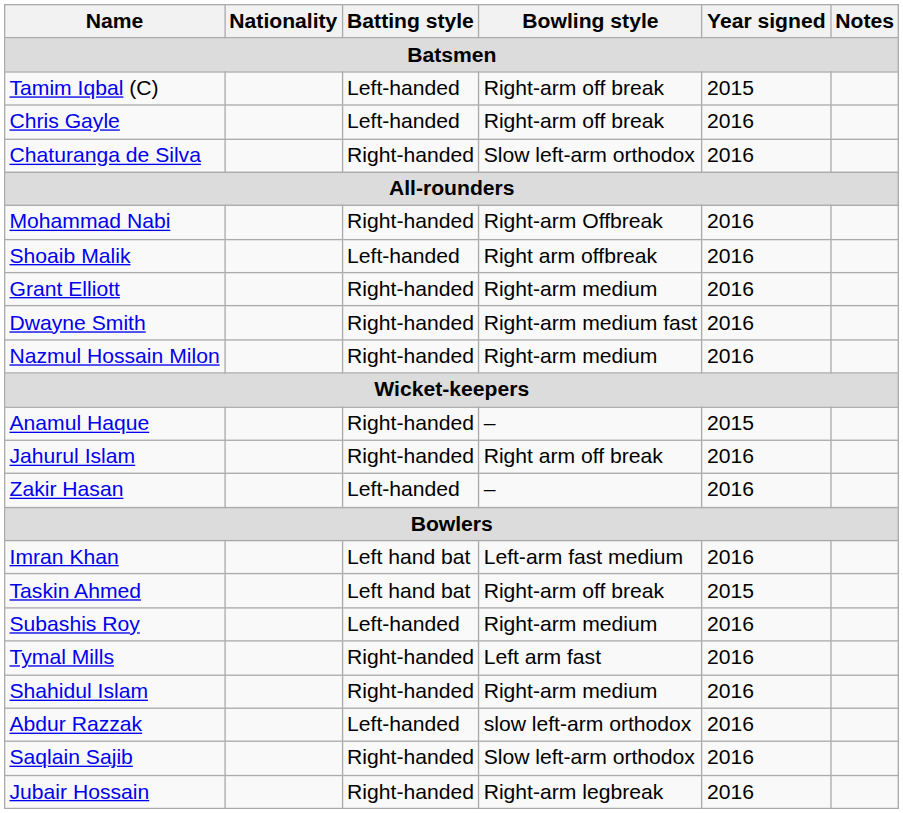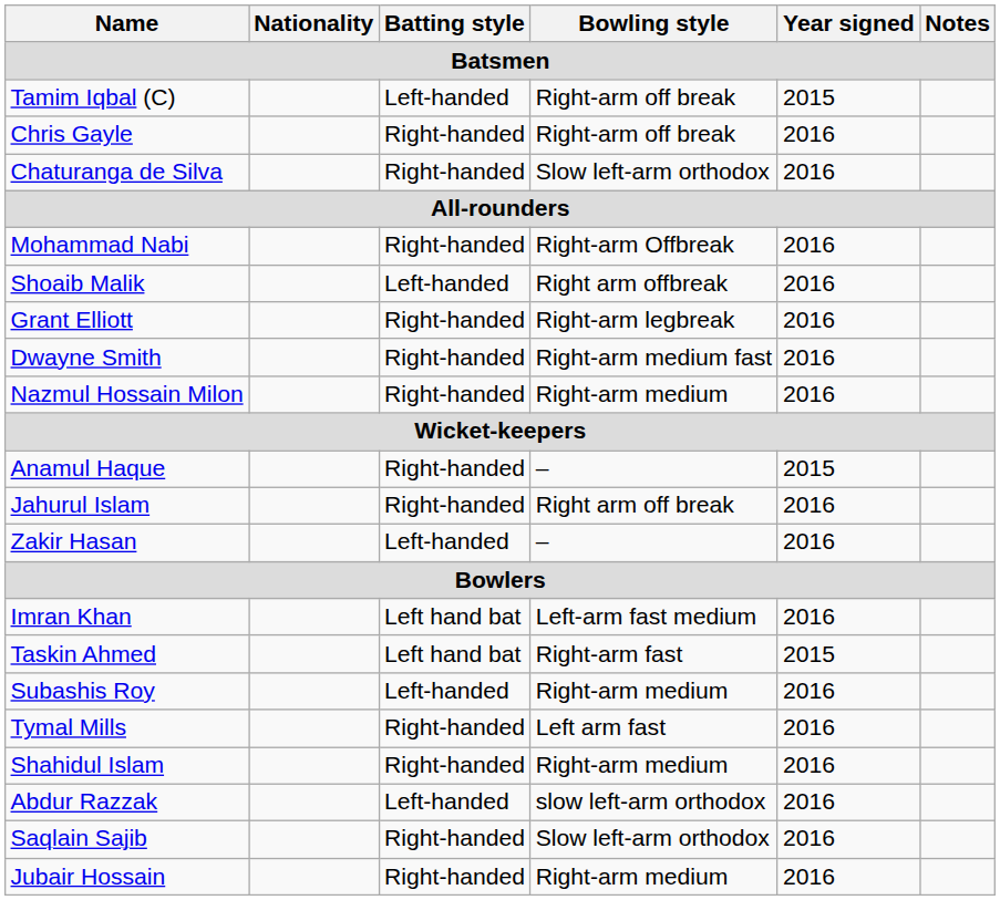Chris Gayle | Batting style: Left-handed -> Right-handed
Grant Elliott | Bowling style: Right-arm medium -> Right-arm legbreak
Taskin Ahmed | Bowling style: Right-arm off break -> Right-arm fast
Jubair Hossain | Bowling style: Right-arm legbreak -> Right-arm medium
